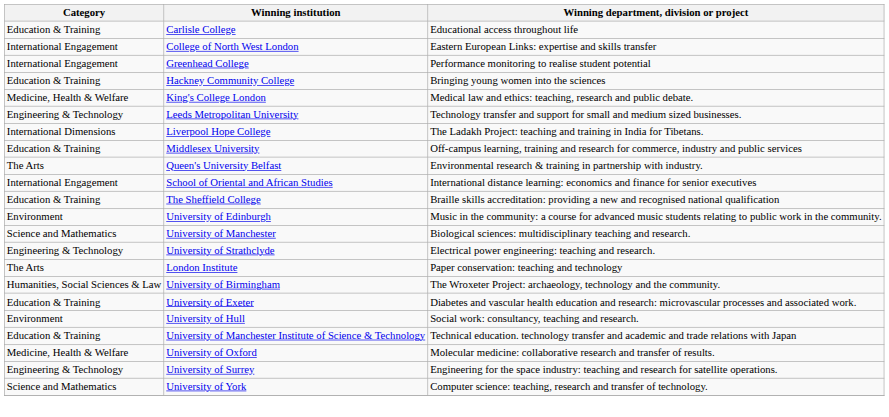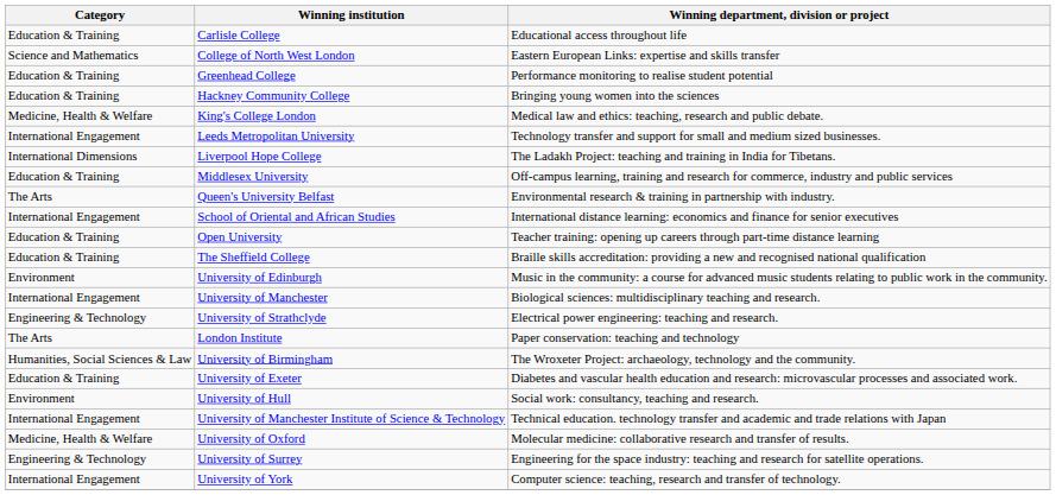College of North West London | Category: International Engagement -> Science and Mathematics
Greenhead College | Category: International Engagement -> Education & Training
Leeds Metropolitan University | Category: Engineering & Technology -> International Engagement
+ row: Education & Training | Open University | Teacher training: opening up careers through part-time distance learning
University of Manchester | Category: Science and Mathematics -> International Engagement
University of Manchester Institute of Science & Technology | Category: Education & Training -> International Engagement
University of York | Category: Science and Mathematics -> International Engagement
